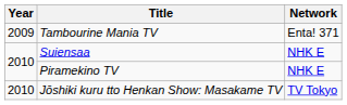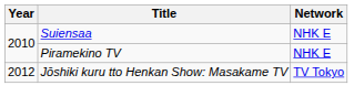- row: 2009 | Tambourine Mania TV | Enta! 371
Jōshiki kuru tto Henkan Show: Masakame TV | Year: 2010 -> 2012
